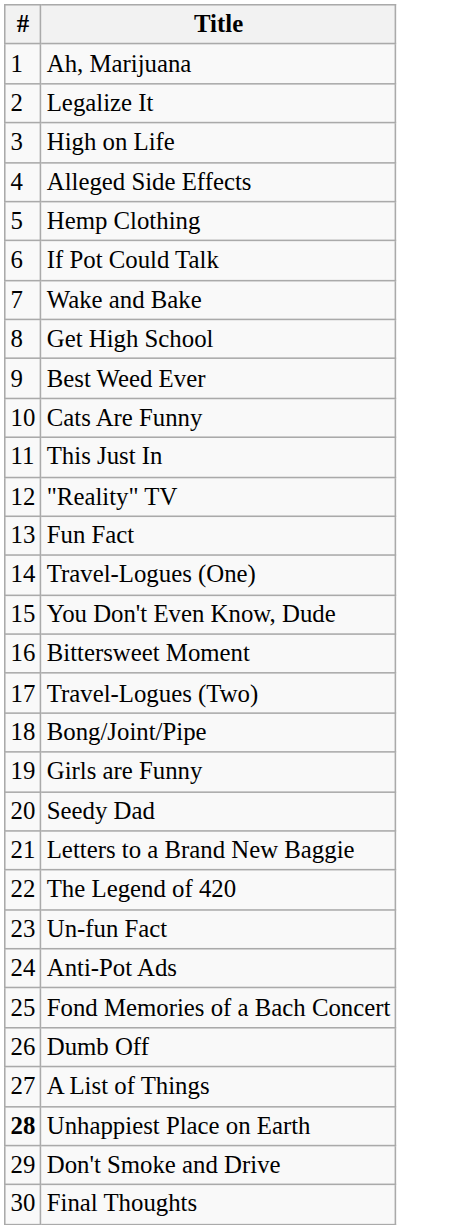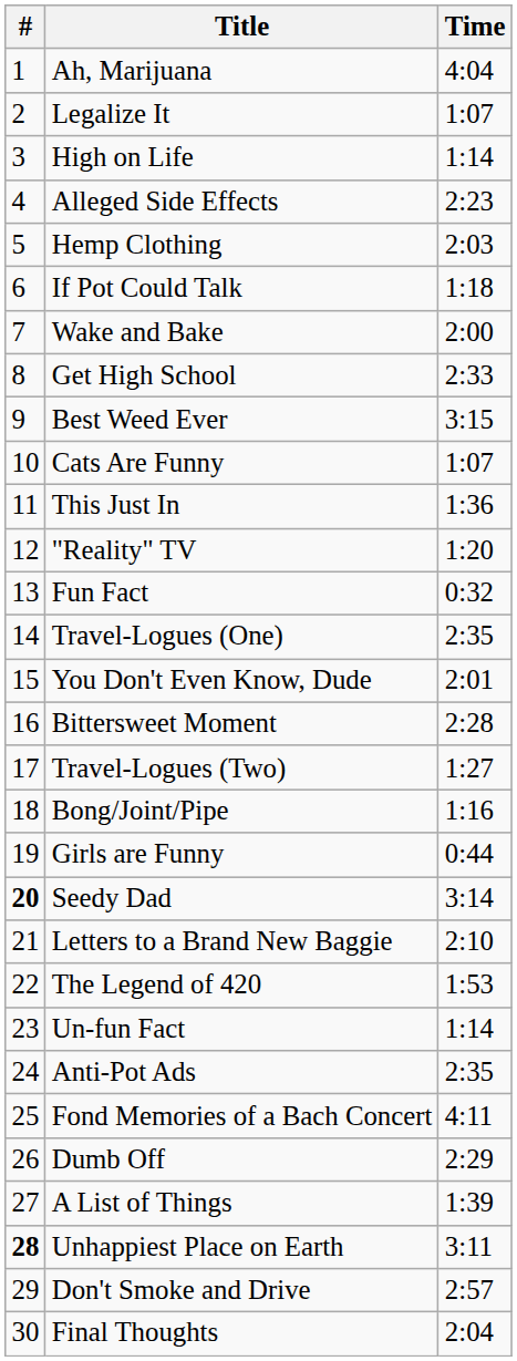+ column: Time | 4:04 | 1:07 | 1:14 | 2:23 | 2:03 | 1:18 | 2:00 | 2:33 | 3:15 | 1:07 | 1:36 | 1:20 | 0:32 | 2:35 | 2:01 | 2:28 | 1:27 | 1:16 | 0:44 | 3:14 | 2:10 | 1:53 | 1:14 | 2:35 | 4:11 | 2:29 | 1:39 | 3:11 | 2:57 | 2:04
Seedy Dad | #: normal -> bold
